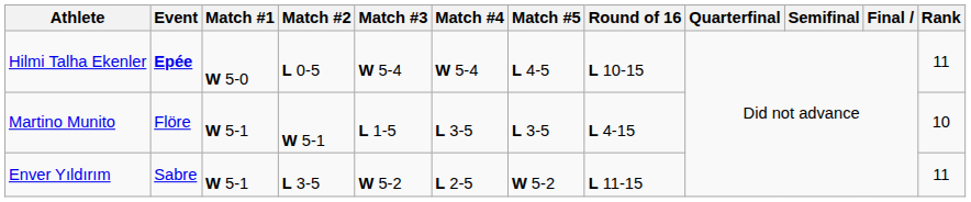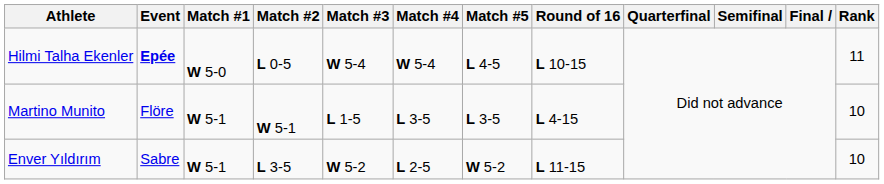Enver Yıldırım | Rank: 11 -> 10
